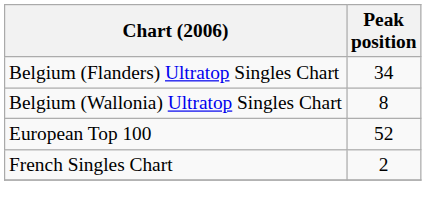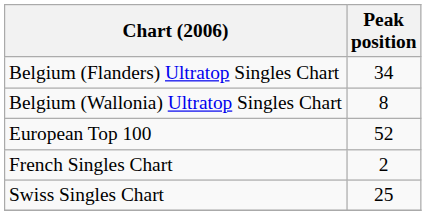+ row: Swiss Singles Chart | 25
